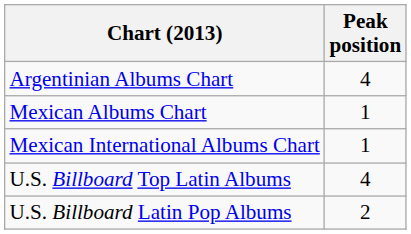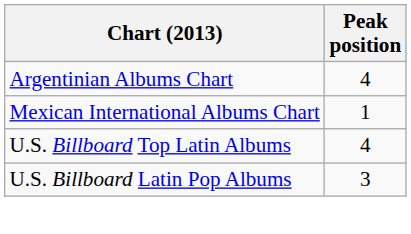- row: Mexican Albums Chart | 1
U.S. Billboard Latin Pop Albums | Peak position: 2 -> 3
